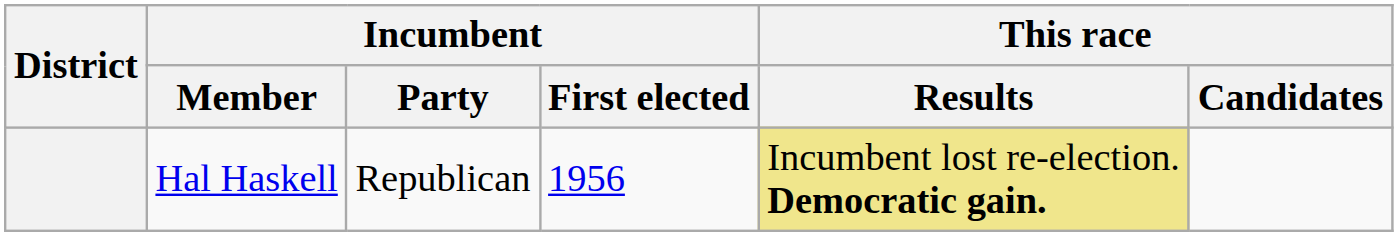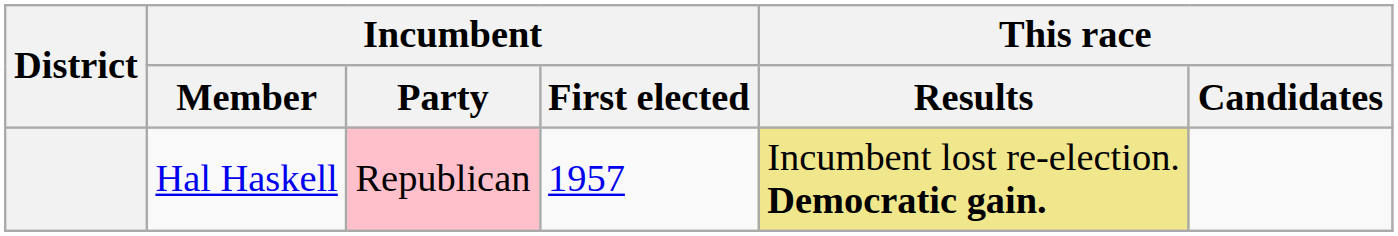Hal Haskell | Incumbent / Party: no background -> pink background
Hal Haskell | Incumbent / First elected: 1956 -> 1957
